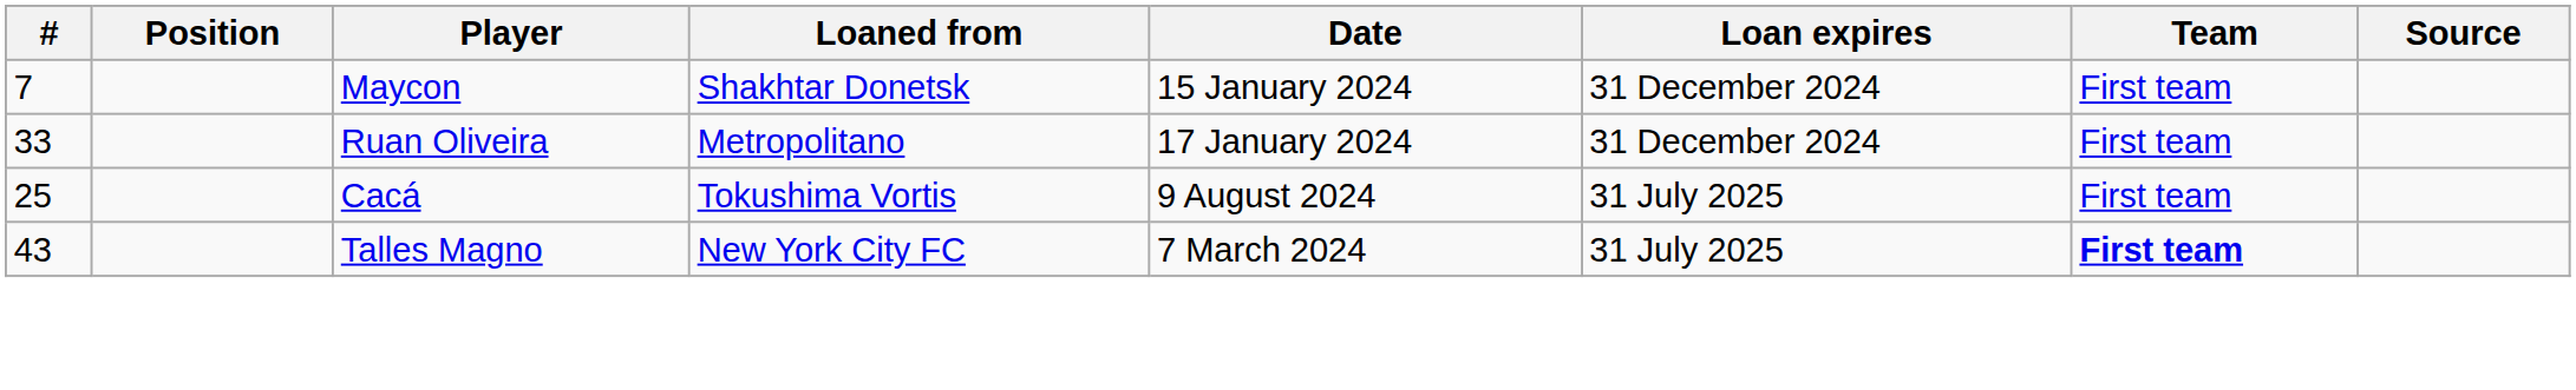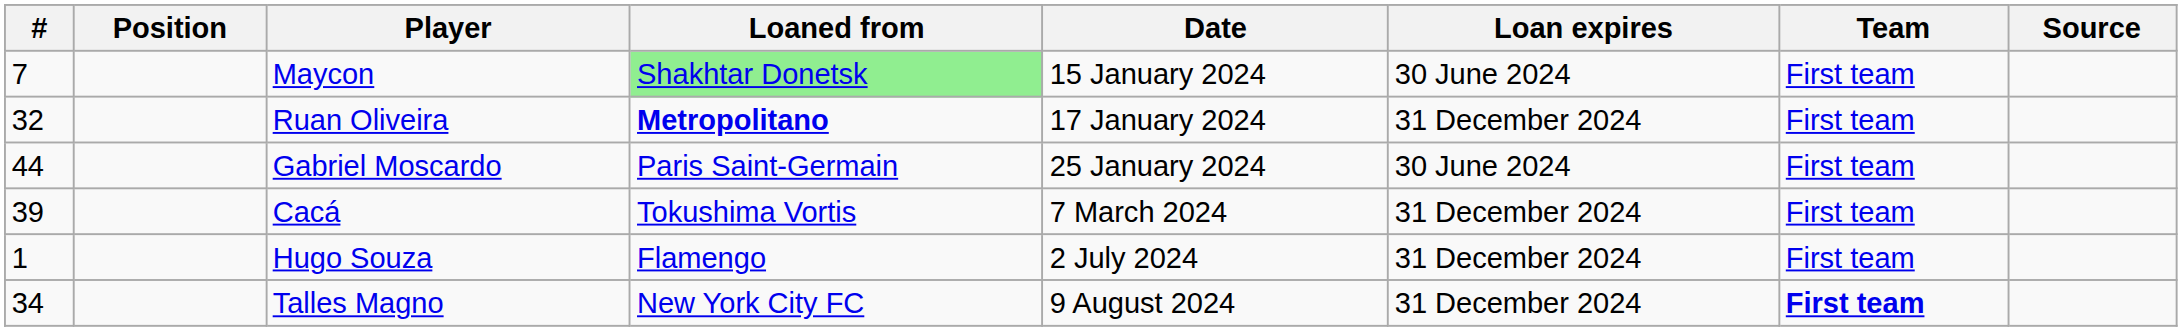Maycon | Loaned from: no background -> lightgreen background
Maycon | Loan expires: 31 December 2024 -> 30 June 2024
Ruan Oliveira | #: 33 -> 32
Ruan Oliveira | Loaned from: normal -> bold
+ row: 44 | Gabriel Moscardo | Paris Saint-Germain | 25 January 2024 | 30 June 2024 | First team
Cacá | #: 25 -> 39
Cacá | Date: 9 August 2024 -> 7 March 2024
Cacá | Loan expires: 31 July 2025 -> 31 December 2024
+ row: 1 | Hugo Souza | Flamengo | 2 July 2024 | 31 December 2024 | First team
Talles Magno | #: 43 -> 34
Talles Magno | Date: 7 March 2024 -> 9 August 2024
Talles Magno | Loan expires: 31 July 2025 -> 31 December 2024
